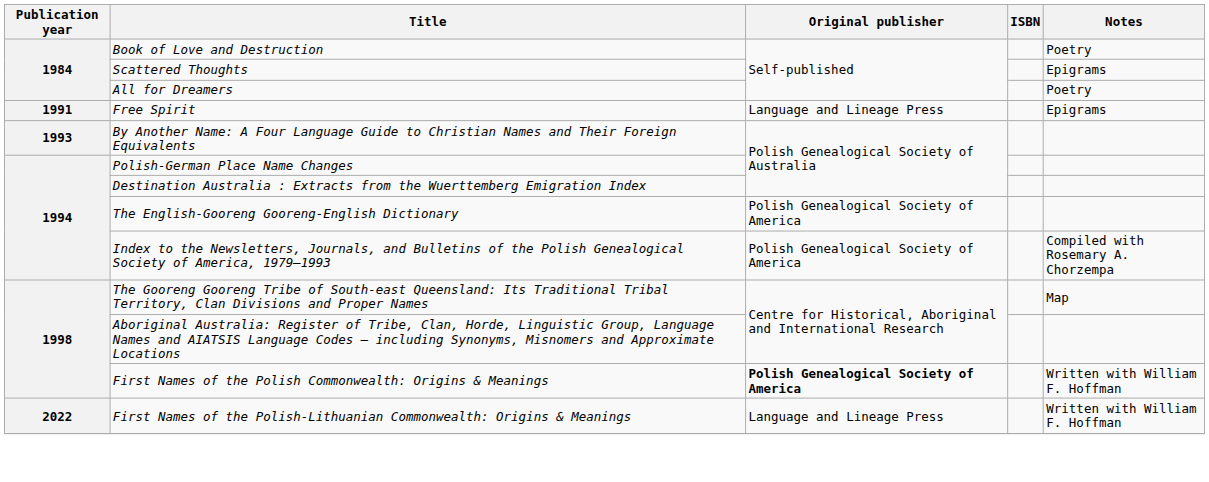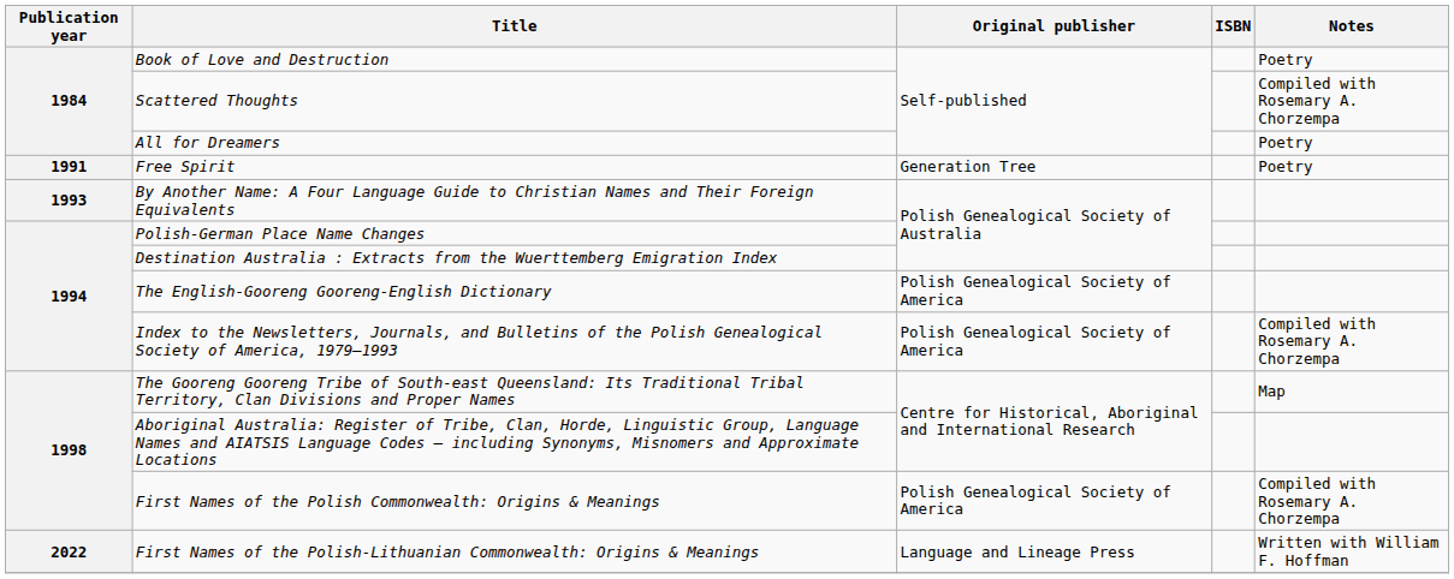Scattered Thoughts | Notes: Epigrams -> Compiled with Rosemary A. Chorzempa
Free Spirit | Original publisher: Language and Lineage Press -> Generation Tree
Free Spirit | Notes: Epigrams -> Poetry
First Names of the Polish Commonwealth: Origins & Meanings | Original publisher: bold -> normal
First Names of the Polish Commonwealth: Origins & Meanings | Notes: Written with William F. Hoffman -> Compiled with Rosemary A. Chorzempa
